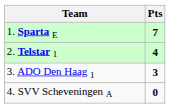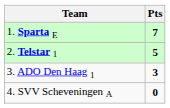2. Telstar 1 | Pts: 4 -> 5
